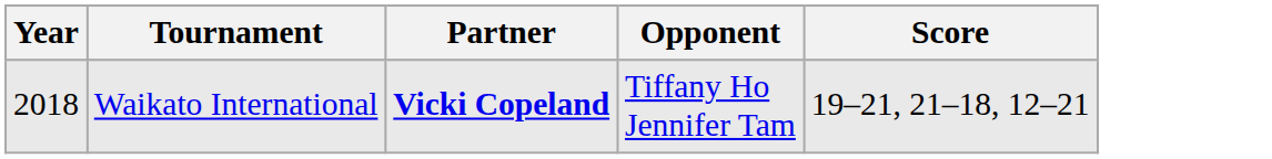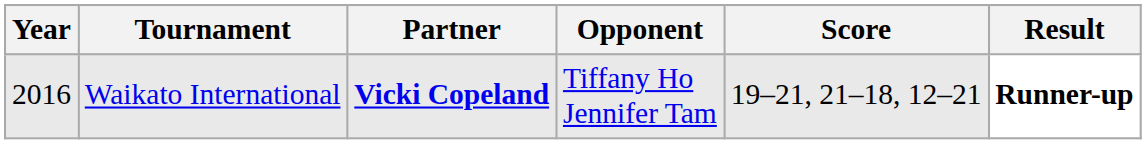+ column: Result | Runner-up
Waikato International | Year: 2018 -> 2016
